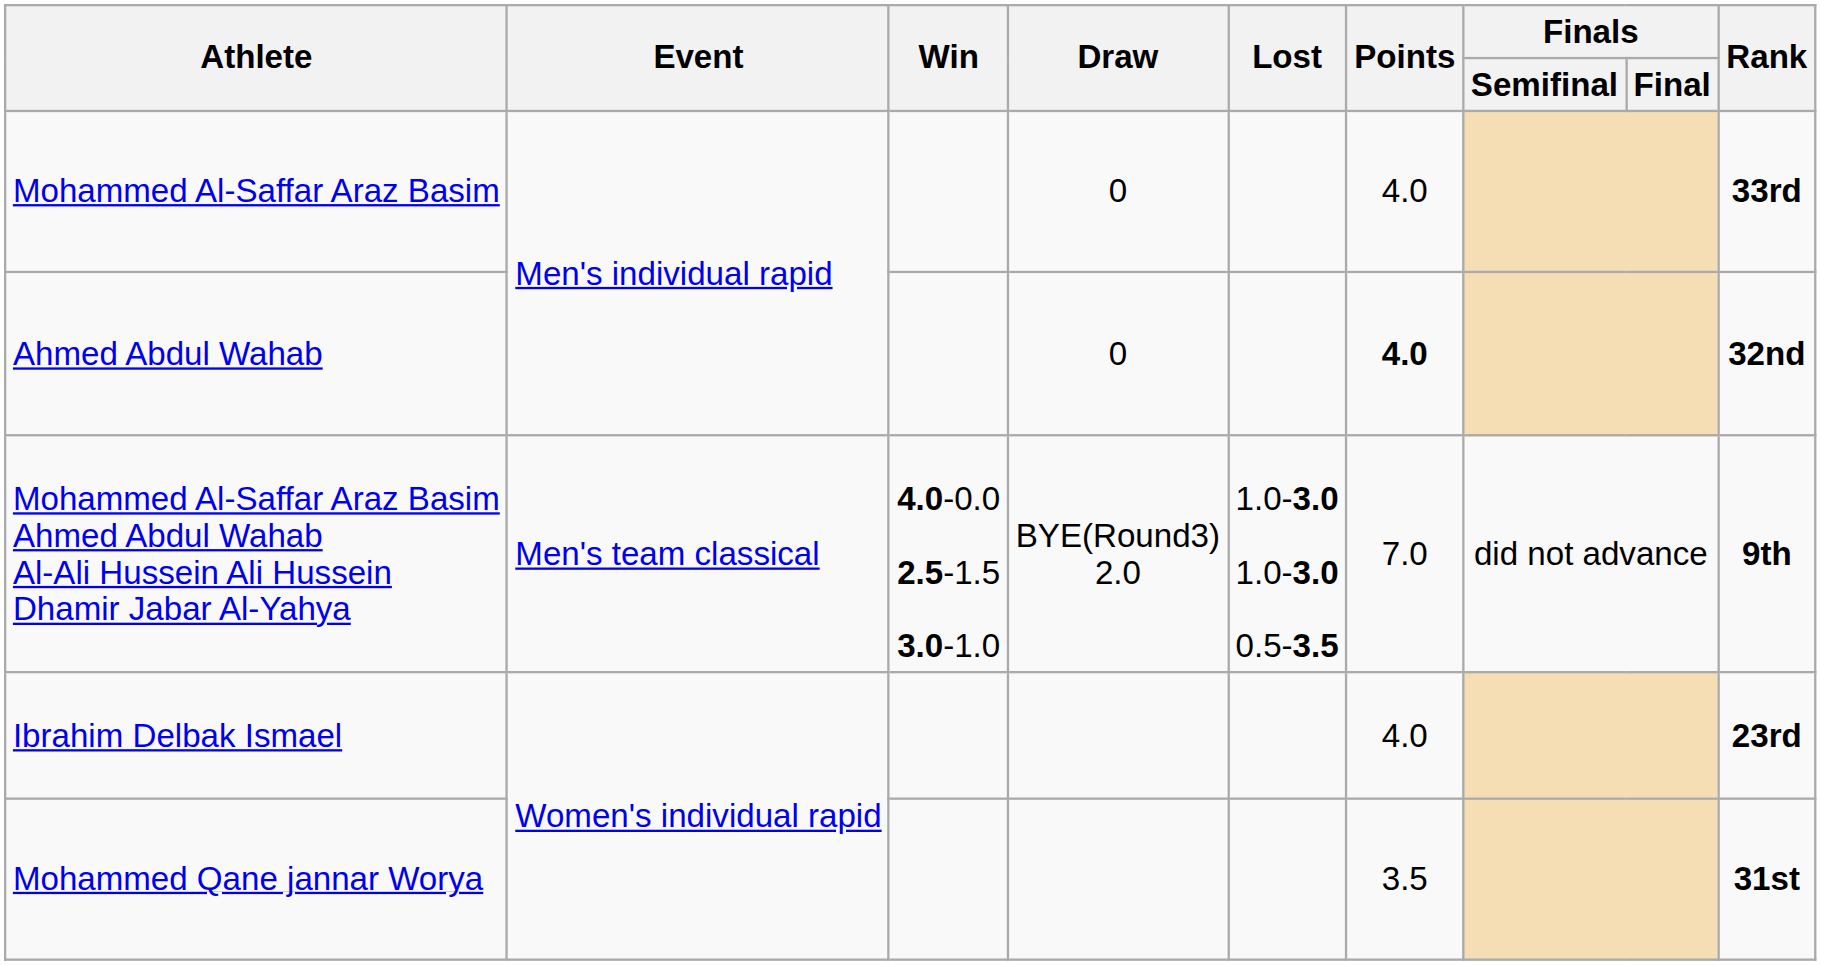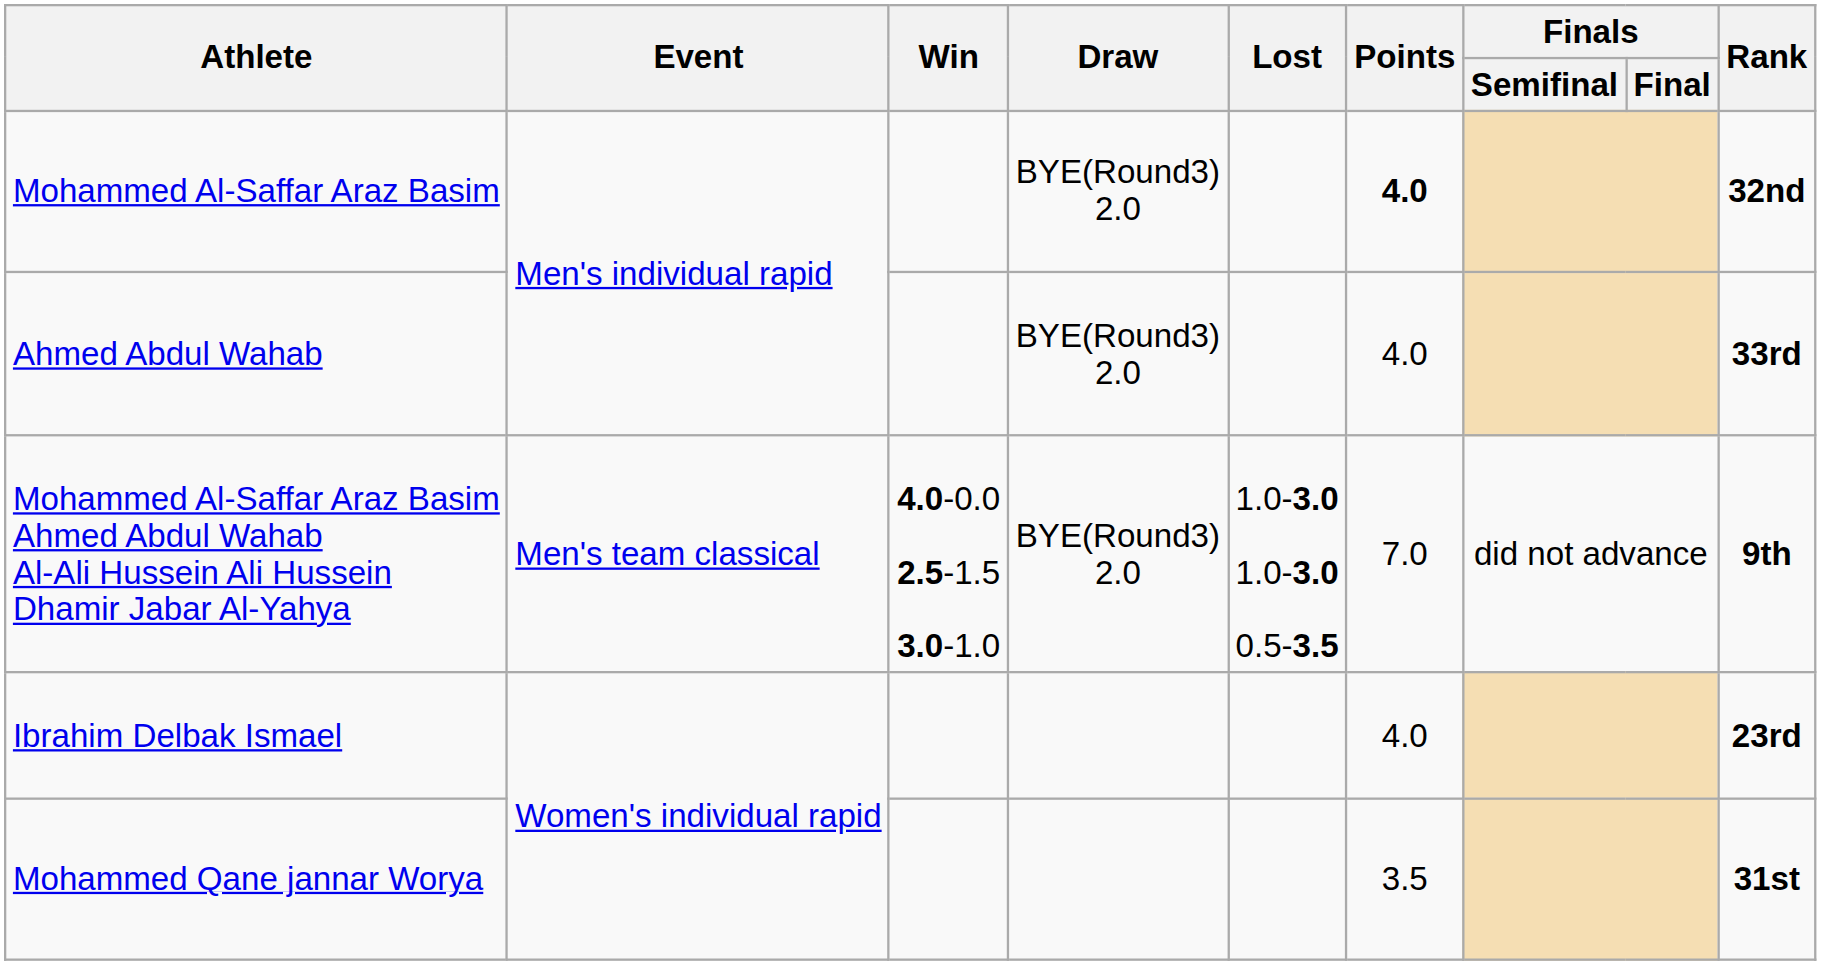Mohammed Al-Saffar Araz Basim | Draw: 0 -> BYE(Round3) 2.0
Mohammed Al-Saffar Araz Basim | Points: normal -> bold
Mohammed Al-Saffar Araz Basim | Rank: 33rd -> 32nd
Ahmed Abdul Wahab | Draw: 0 -> BYE(Round3) 2.0
Ahmed Abdul Wahab | Points: bold -> normal
Ahmed Abdul Wahab | Rank: 32nd -> 33rd
